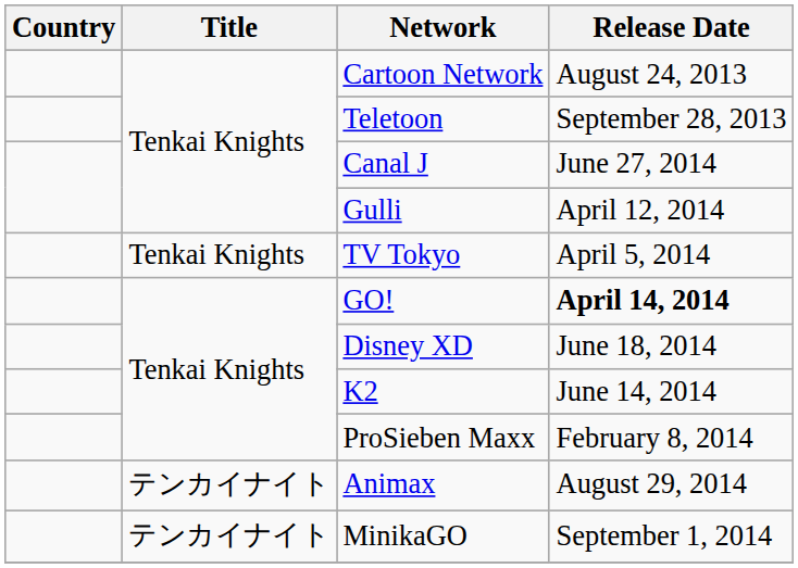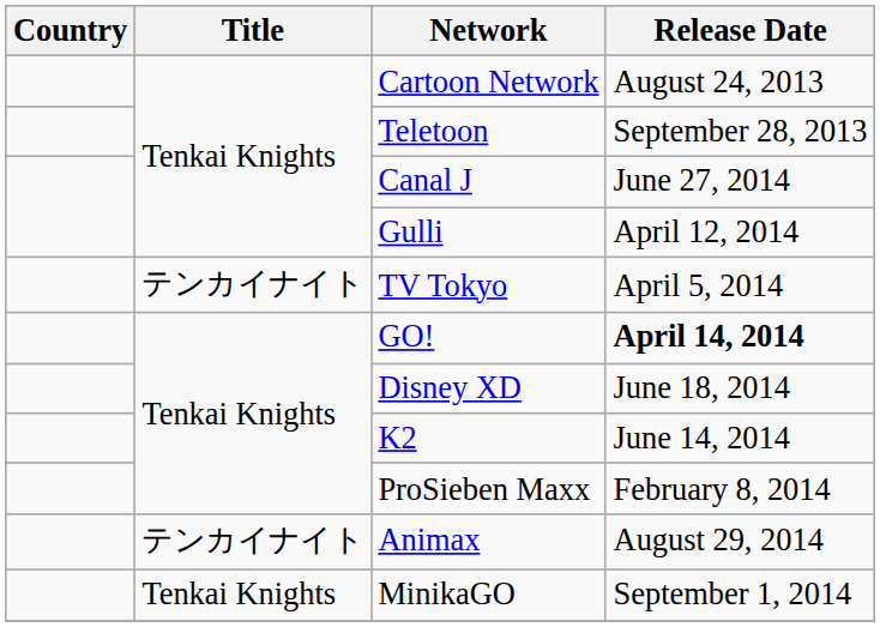TV Tokyo | Title: Tenkai Knights -> テンカイナイト
MinikaGO | Title: テンカイナイト -> Tenkai Knights
